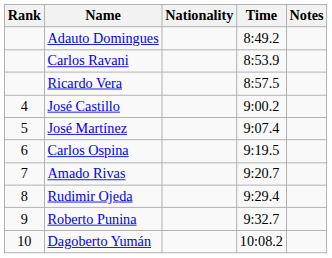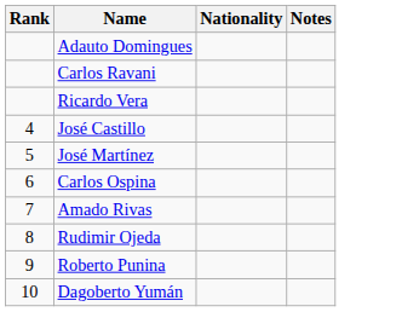- column: Time | 8:49.2 | 8:53.9 | 8:57.5 | 9:00.2 | 9:07.4 | 9:19.5 | 9:20.7 | 9:29.4 | 9:32.7 | 10:08.2
